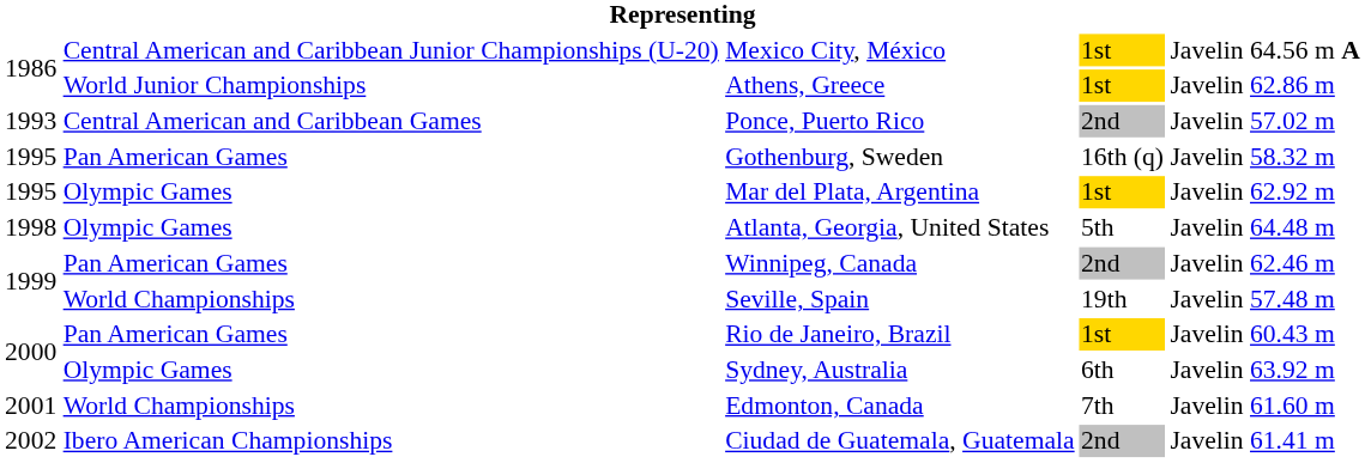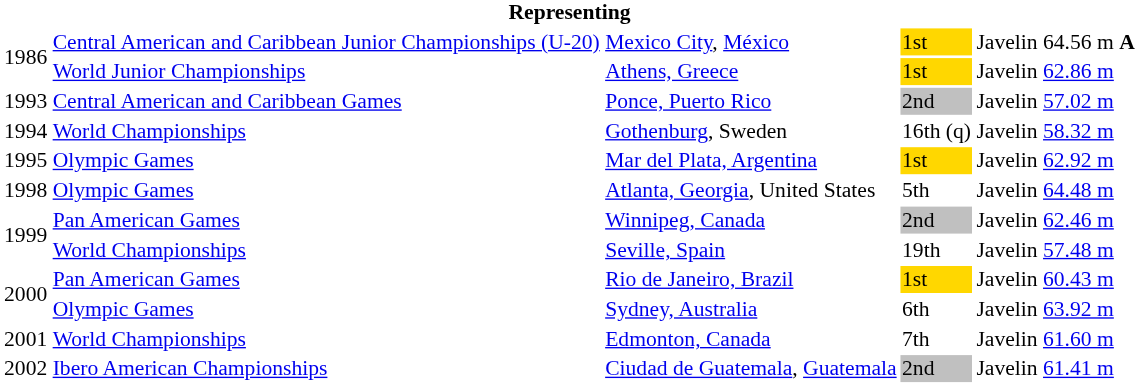Gothenburg, Sweden | column 1: 1995 -> 1994
Gothenburg, Sweden | column 2: Pan American Games -> World Championships
